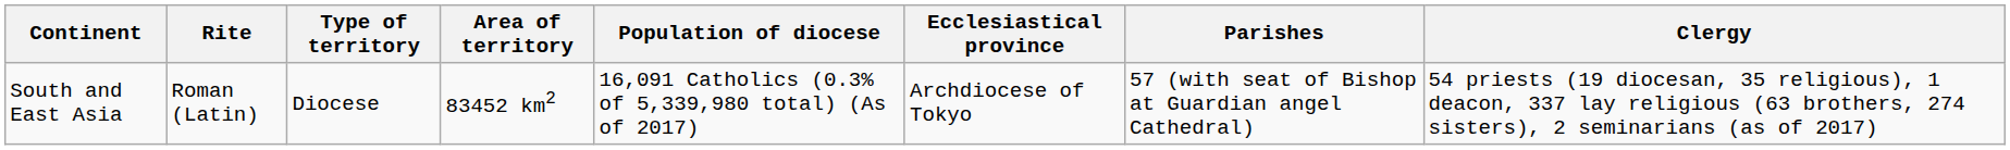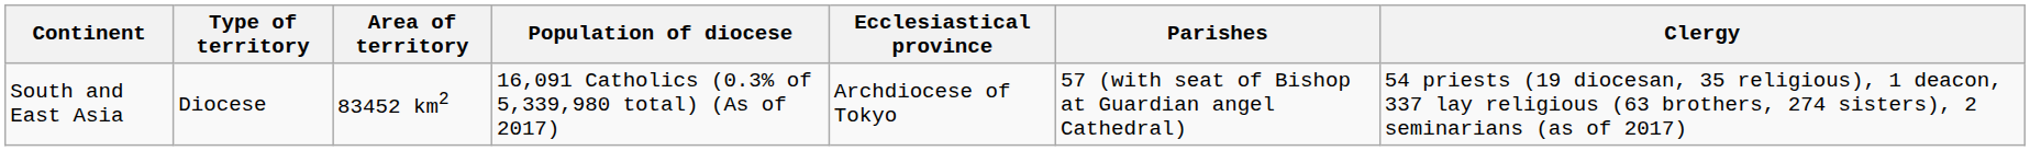- column: Rite | Roman (Latin)
